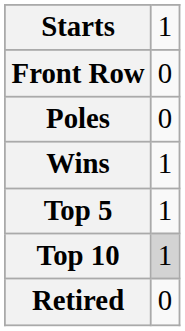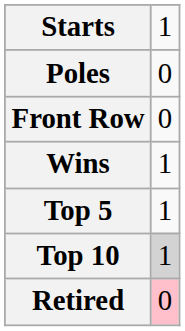rows swapped: Poles <-> Front Row
Retired | column 2: no background -> pink background
